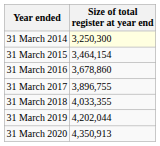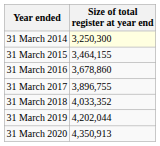31 March 2015 | Size of total register at year end: 3,464,154 -> 3,464,155
31 March 2018 | Size of total register at year end: 4,033,355 -> 4,033,352
